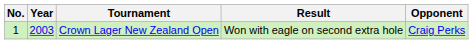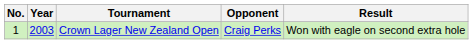columns swapped: Opponent <-> Result
